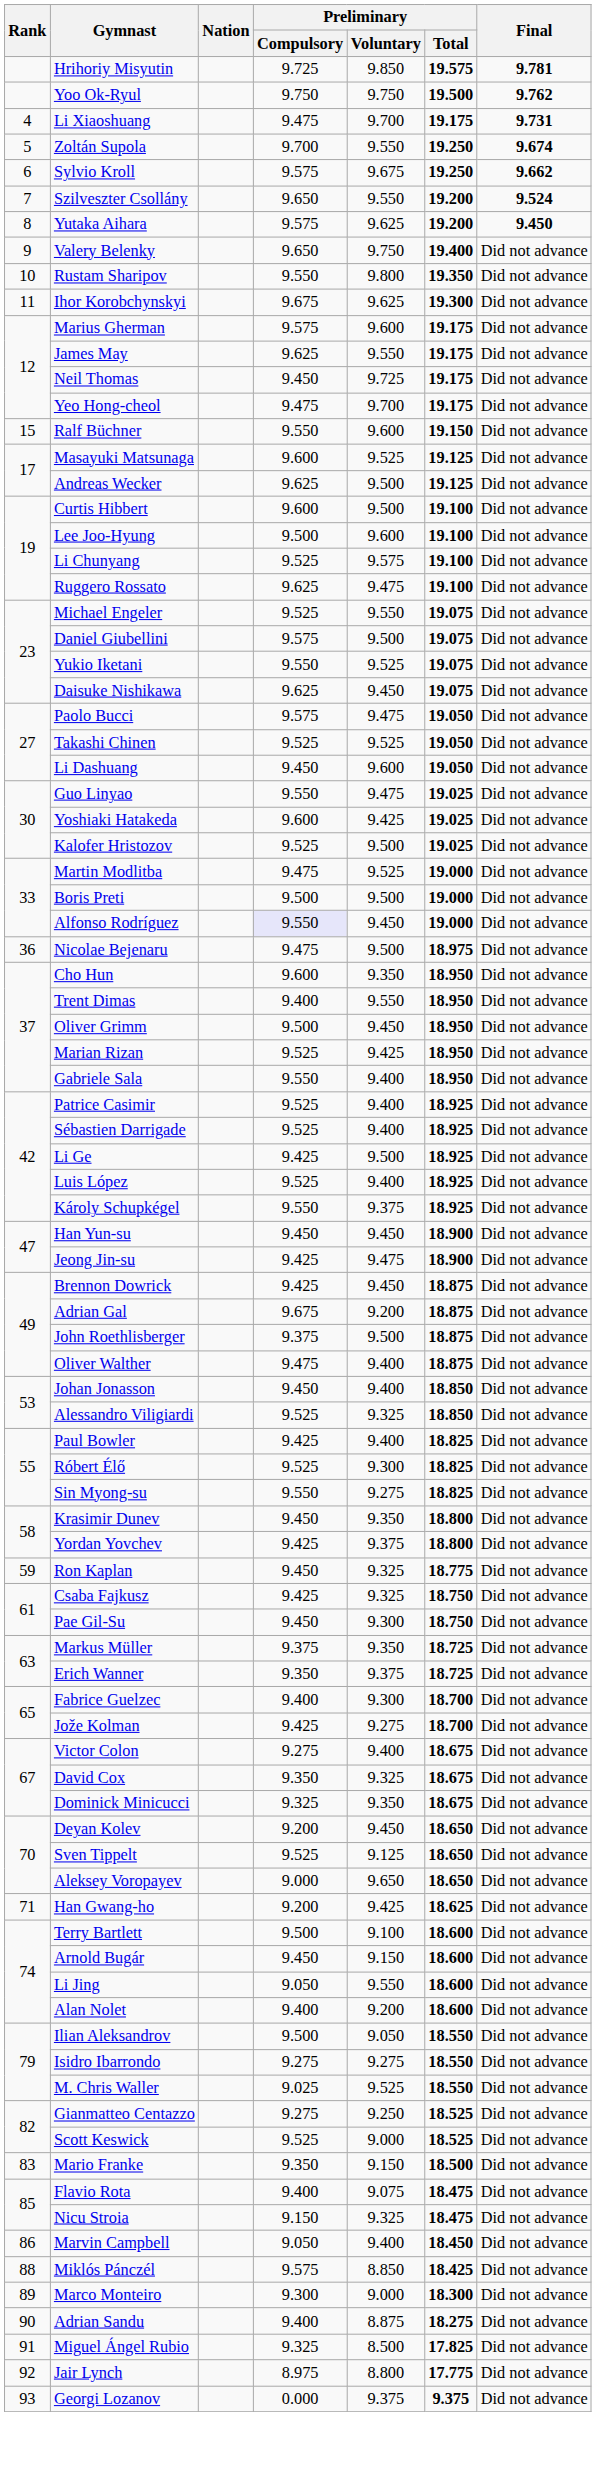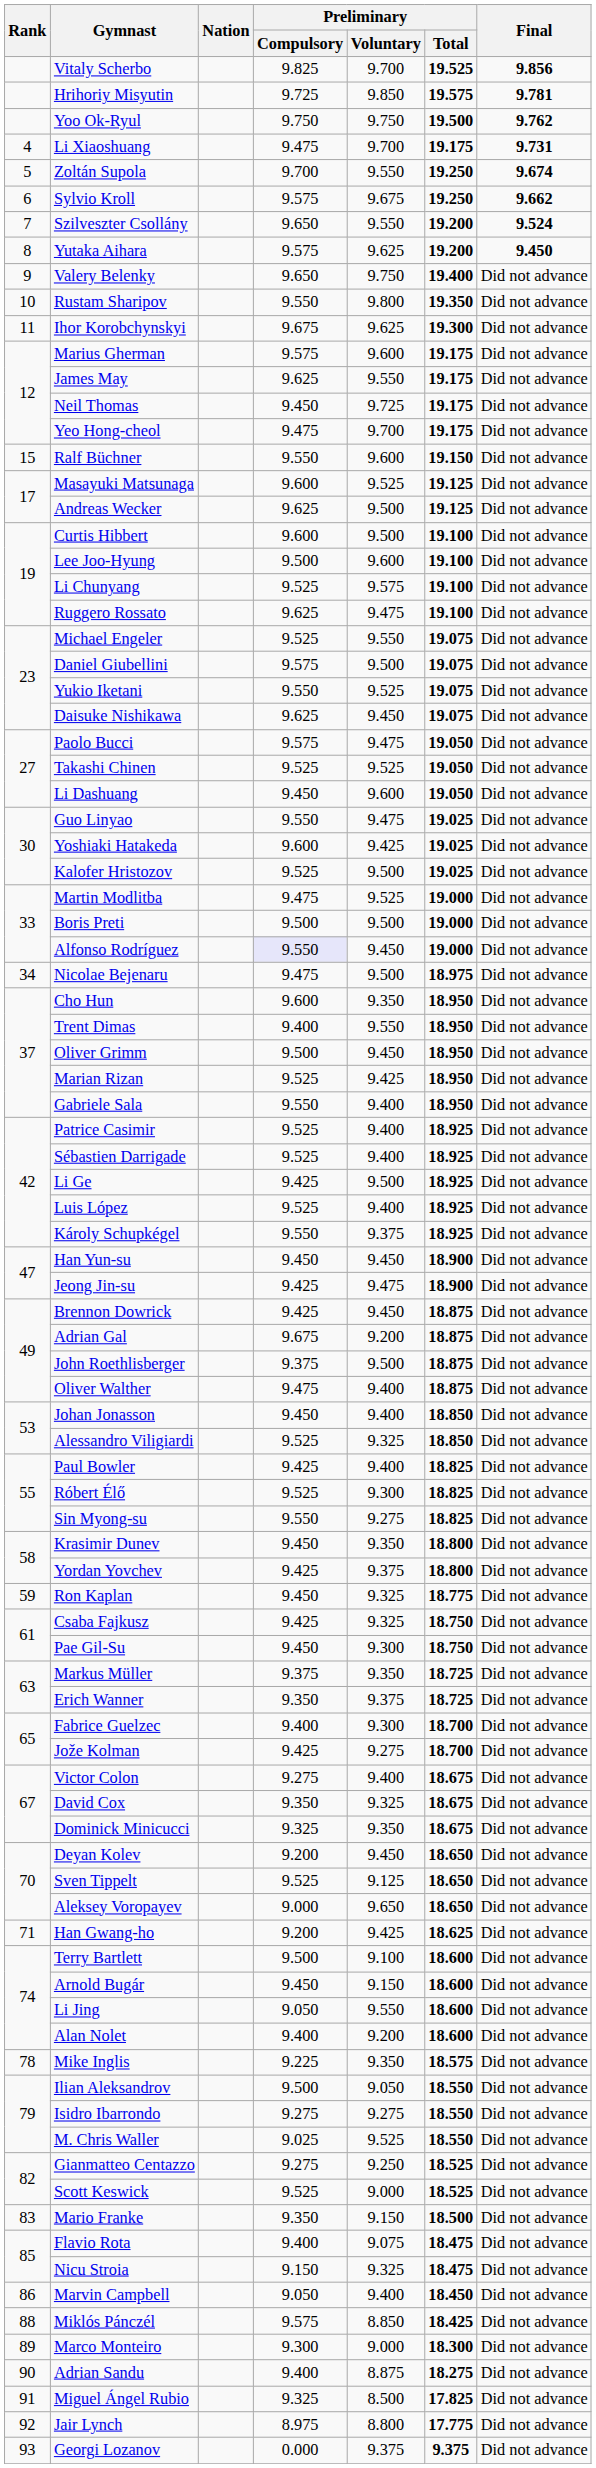+ row: Vitaly Scherbo | 9.825 | 9.700 | 19.525 | 9.856
Nicolae Bejenaru | Rank: 36 -> 34
+ row: 78 | Mike Inglis | 9.225 | 9.350 | 18.575 | Did not advance
